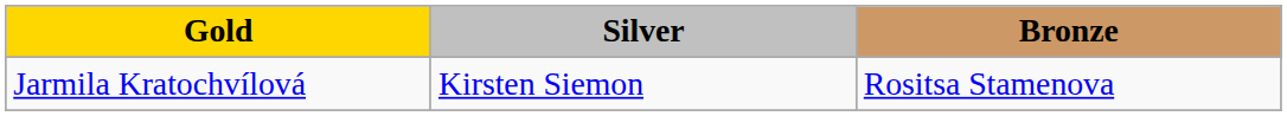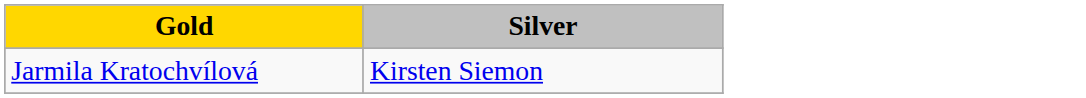- column: Bronze | Rositsa Stamenova
